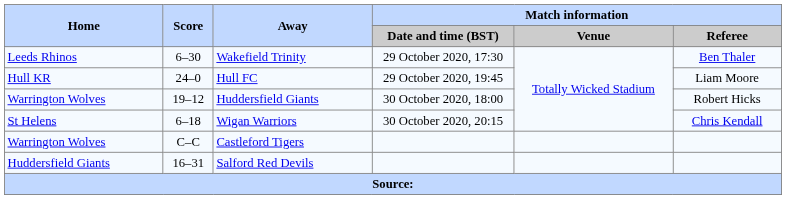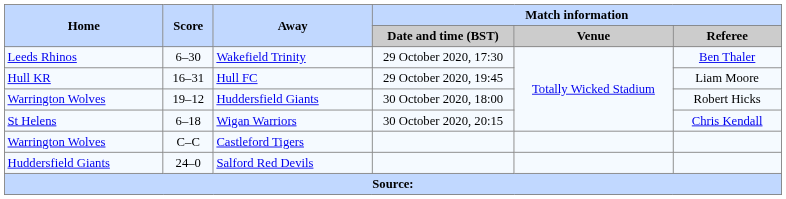Hull FC | Score: 24–0 -> 16–31
Salford Red Devils | Score: 16–31 -> 24–0
